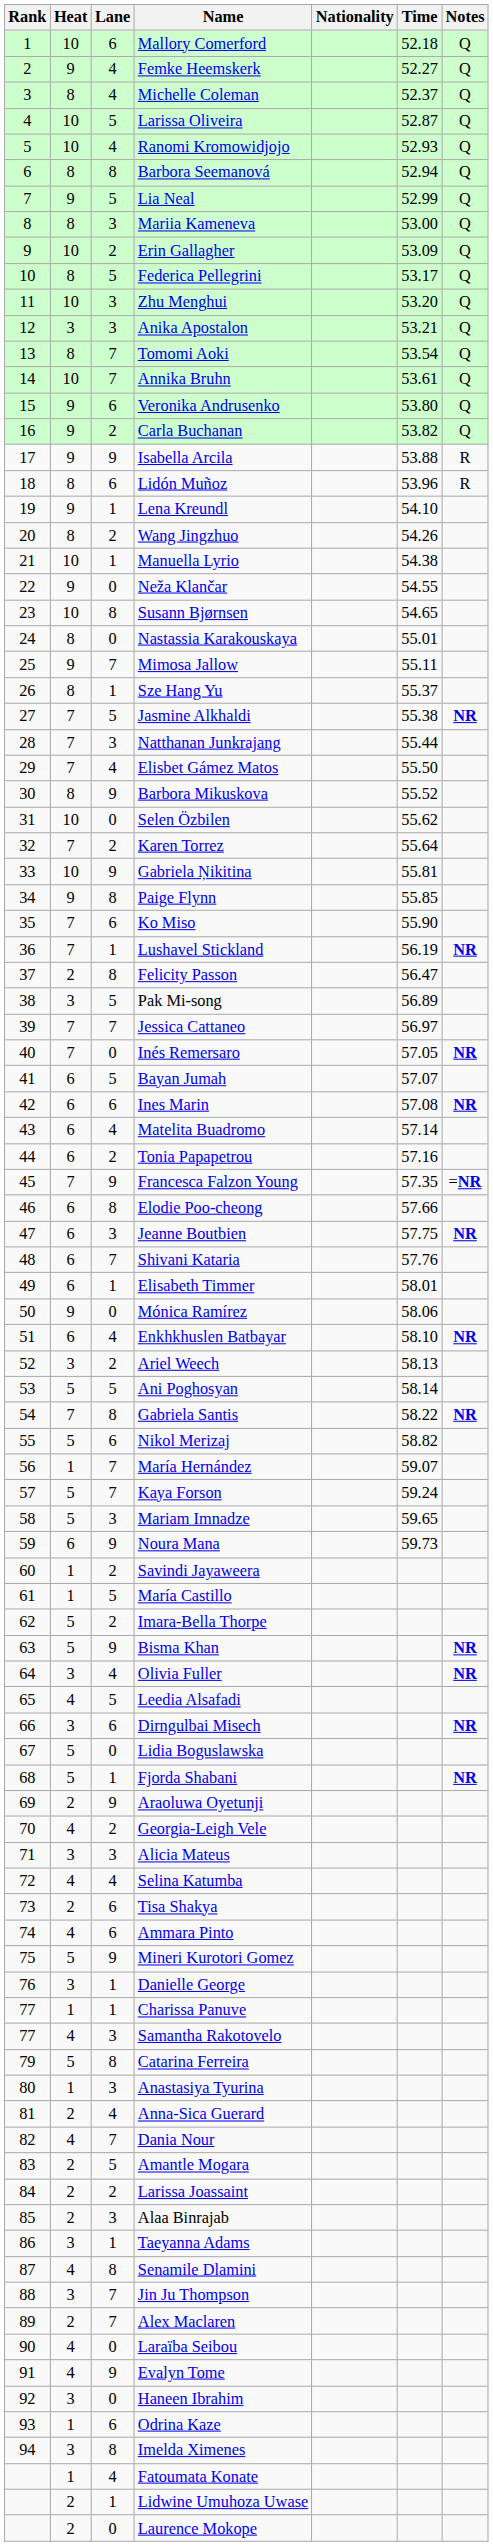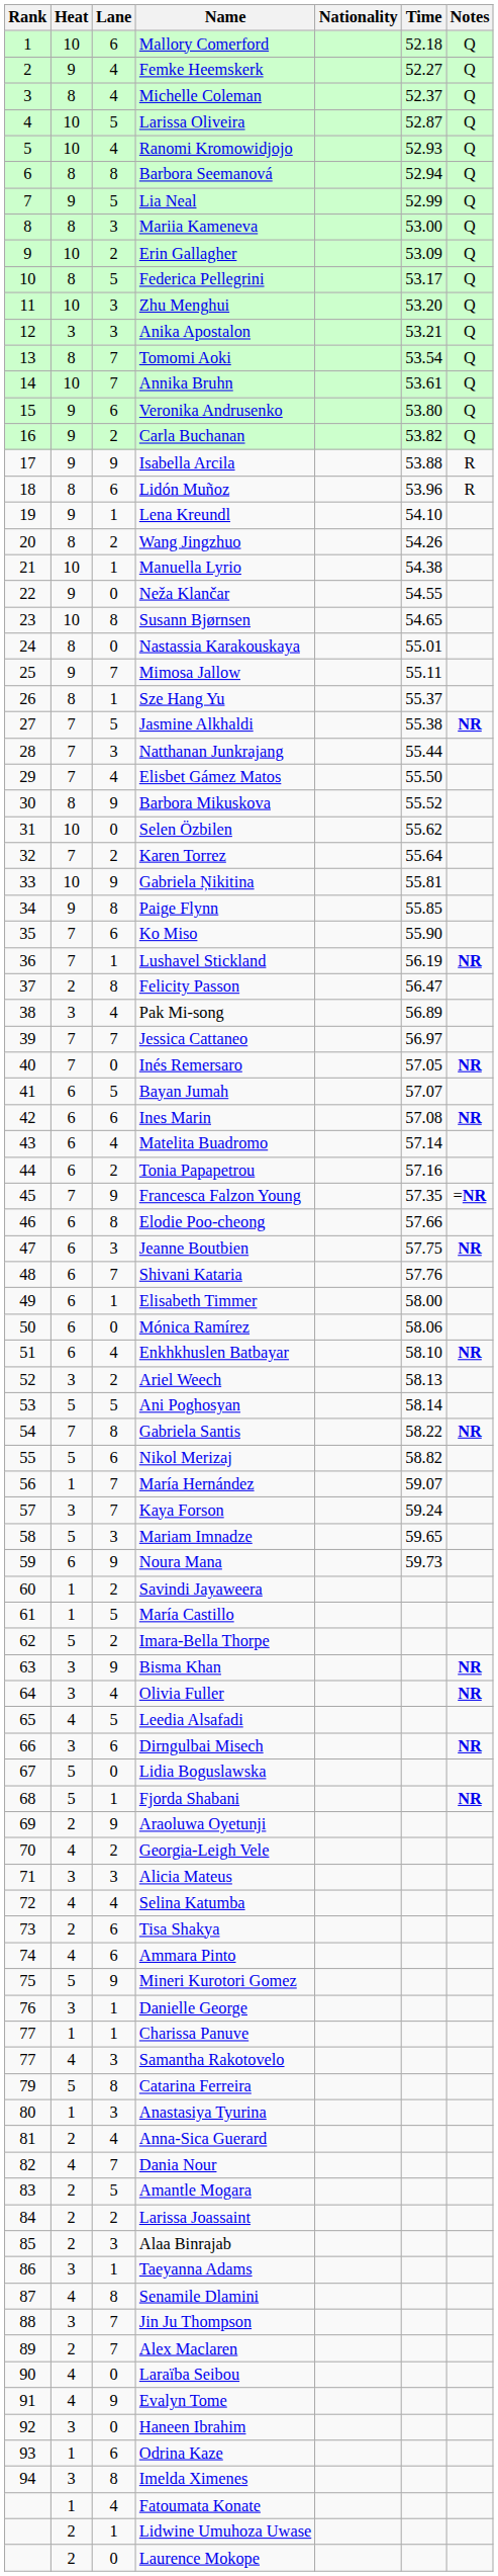Pak Mi-song | Lane: 5 -> 4
Elisabeth Timmer | Time: 58.01 -> 58.00
Mónica Ramírez | Heat: 9 -> 6
Kaya Forson | Heat: 5 -> 3
Bisma Khan | Heat: 5 -> 3
